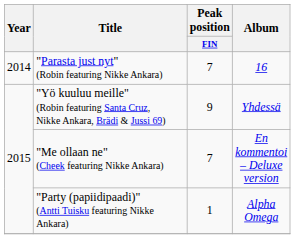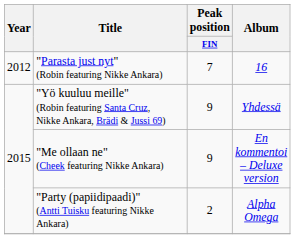"Parasta just nyt" (Robin featuring Nikke Ankara) | Year: 2014 -> 2012
"Me ollaan ne" (Cheek featuring Nikke Ankara) | Peak position / FIN: 7 -> 9
"Party (papiidipaadi)" (Antti Tuisku featuring Nikke Ankara) | Peak position / FIN: 1 -> 2
